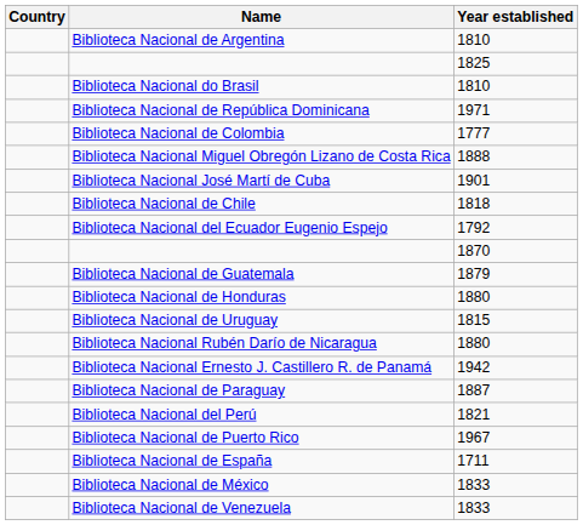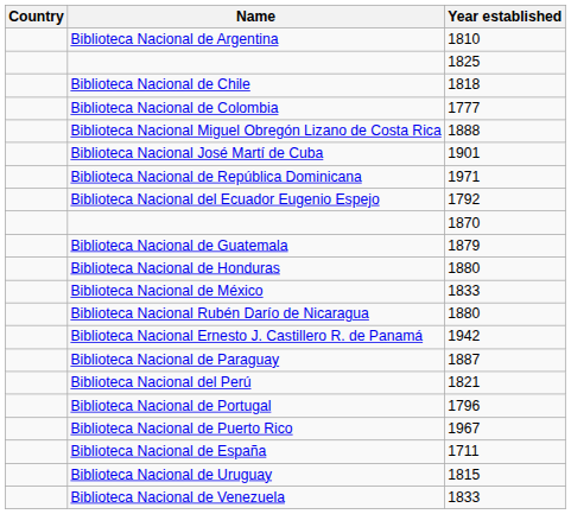- row: Biblioteca Nacional do Brasil | 1810
rows swapped: Biblioteca Nacional de Chile <-> Biblioteca Nacional de República Dominicana
rows swapped: Biblioteca Nacional de México <-> Biblioteca Nacional de Uruguay
+ row: Biblioteca Nacional de Portugal | 1796
